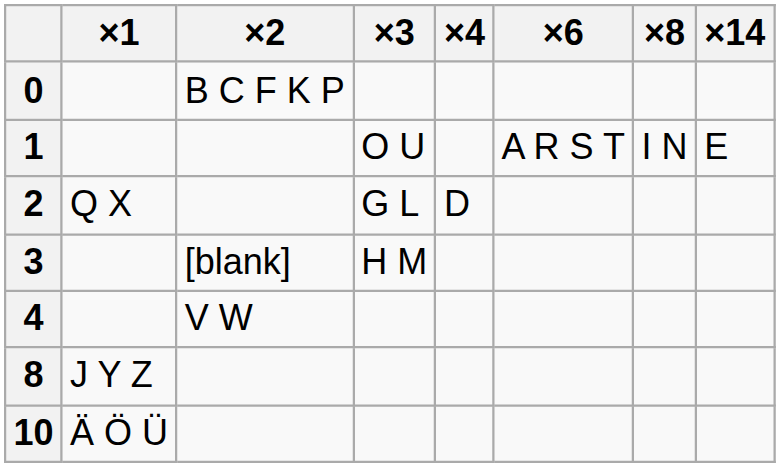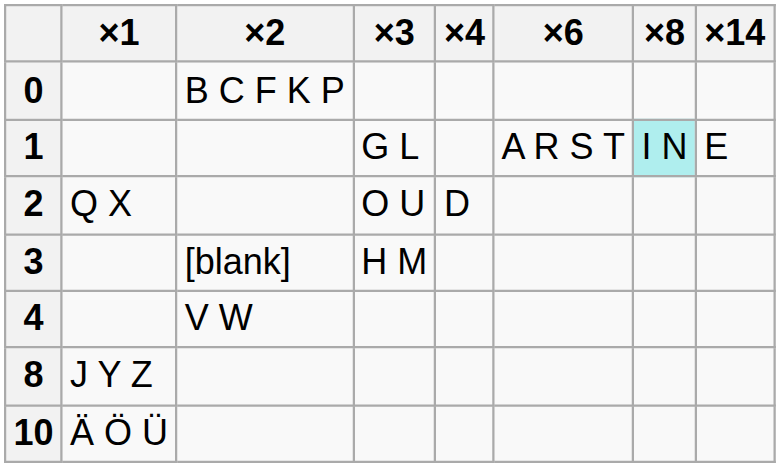1 | ×3: O U -> G L
1 | ×8: no background -> paleturquoise background
2 | ×3: G L -> O U
